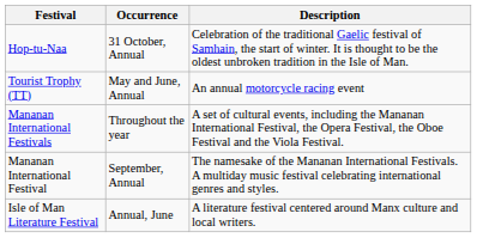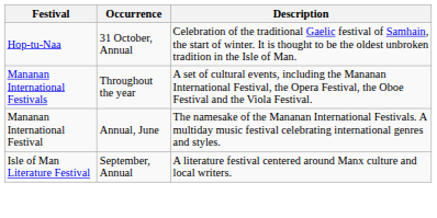- row: Tourist Trophy (TT) | May and June, Annual | An annual motorcycle racing event
Mananan International Festival | Occurrence: September, Annual -> Annual, June
Isle of Man Literature Festival | Occurrence: Annual, June -> September, Annual
